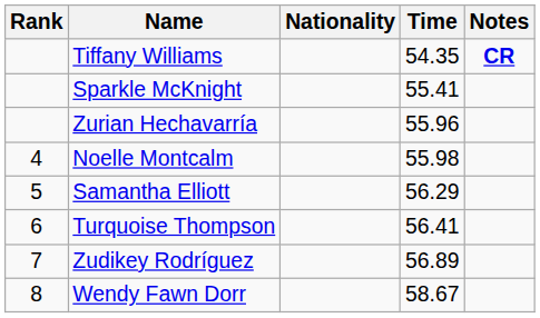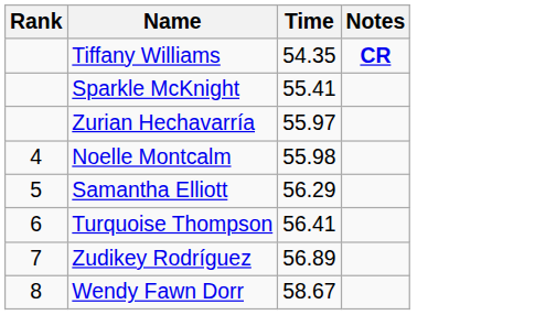- column: Nationality
Zurian Hechavarría | Time: 55.96 -> 55.97
